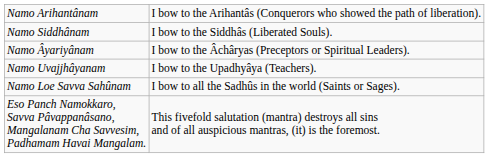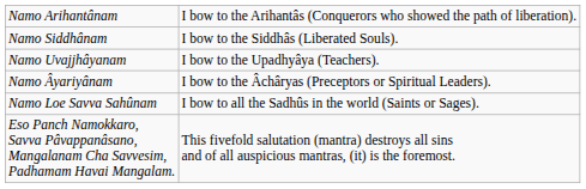rows swapped: Namo Âyariyânam <-> Namo Uvajjhâyanam
